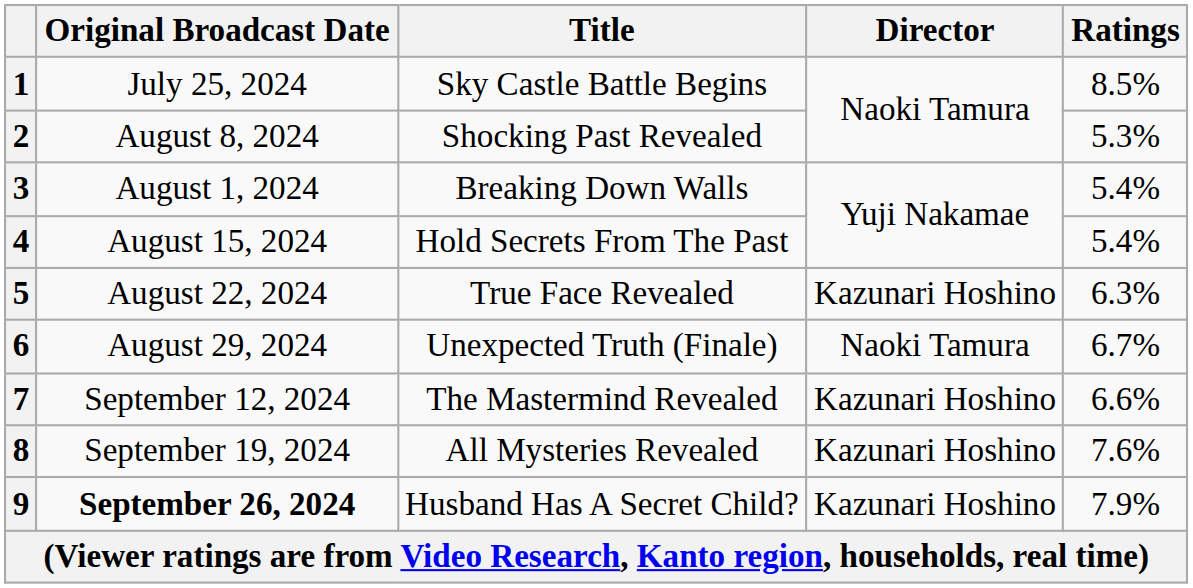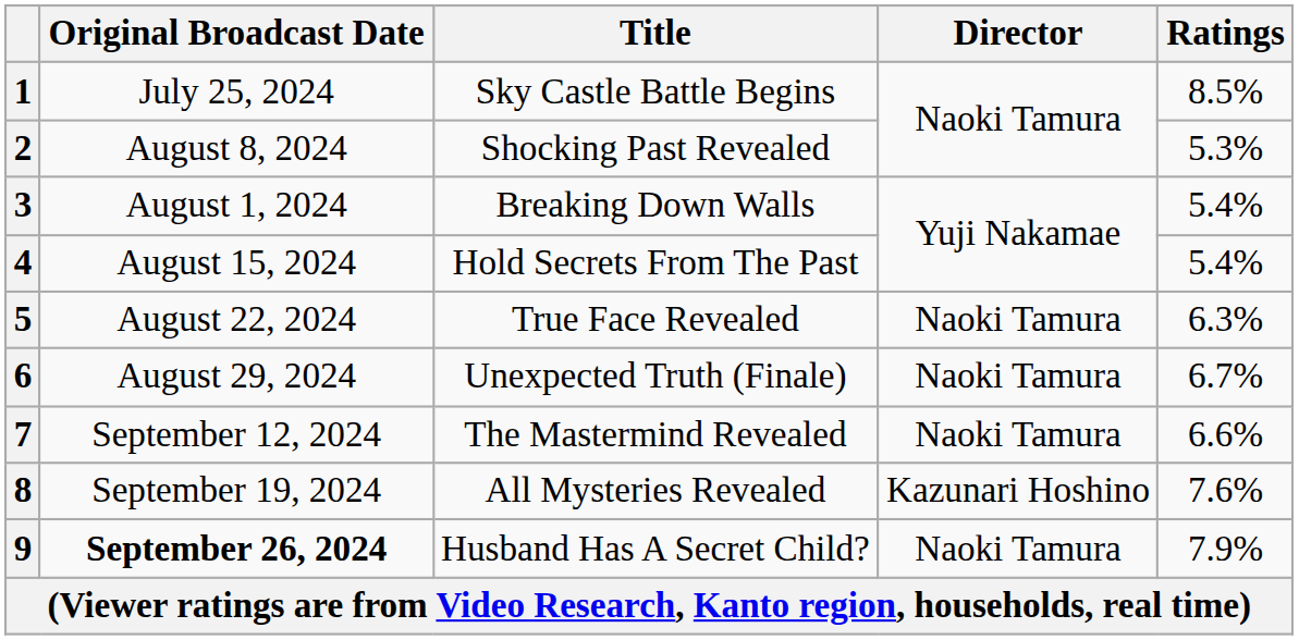5 | Director: Kazunari Hoshino -> Naoki Tamura
7 | Director: Kazunari Hoshino -> Naoki Tamura
9 | Director: Kazunari Hoshino -> Naoki Tamura
